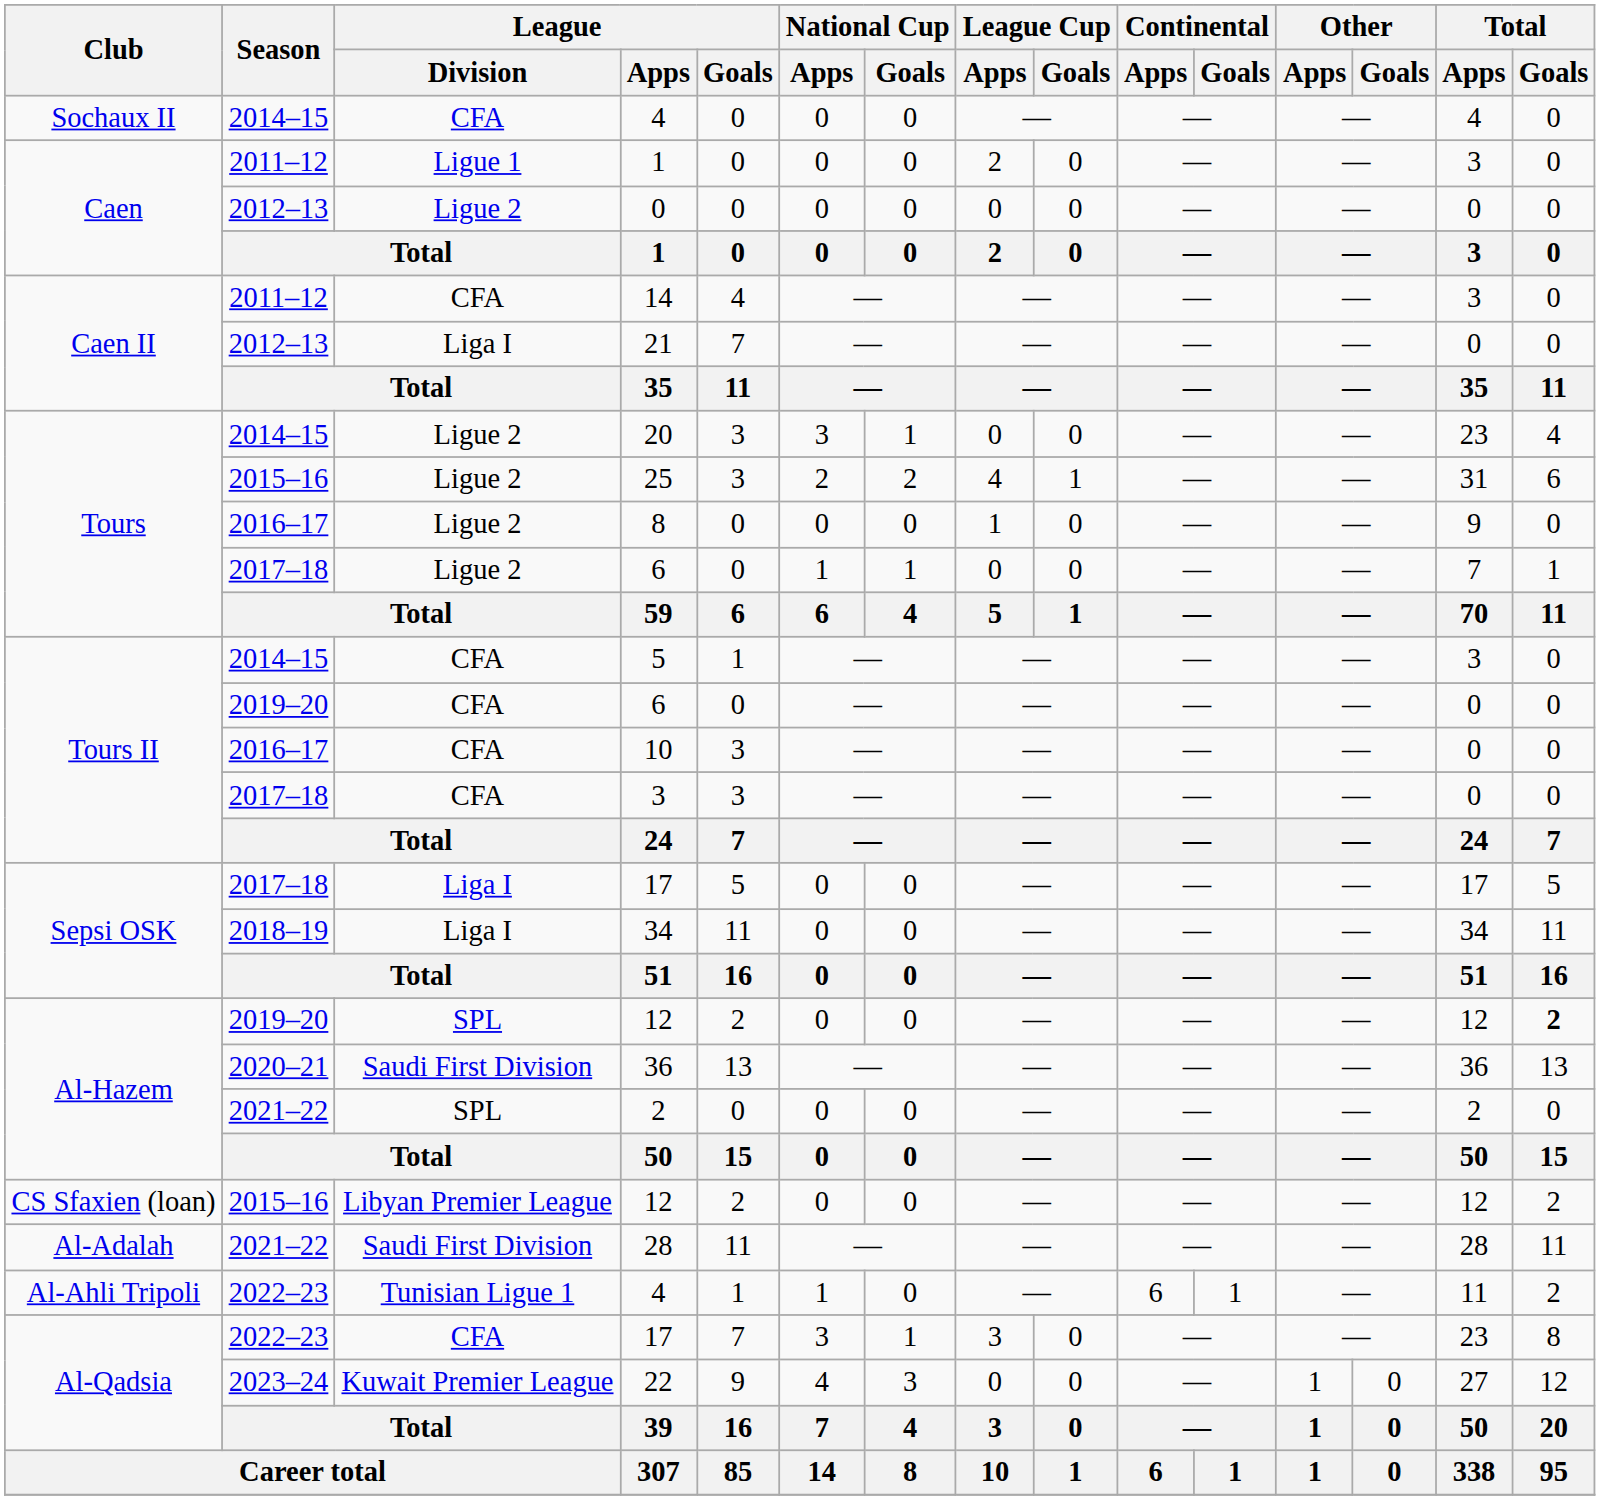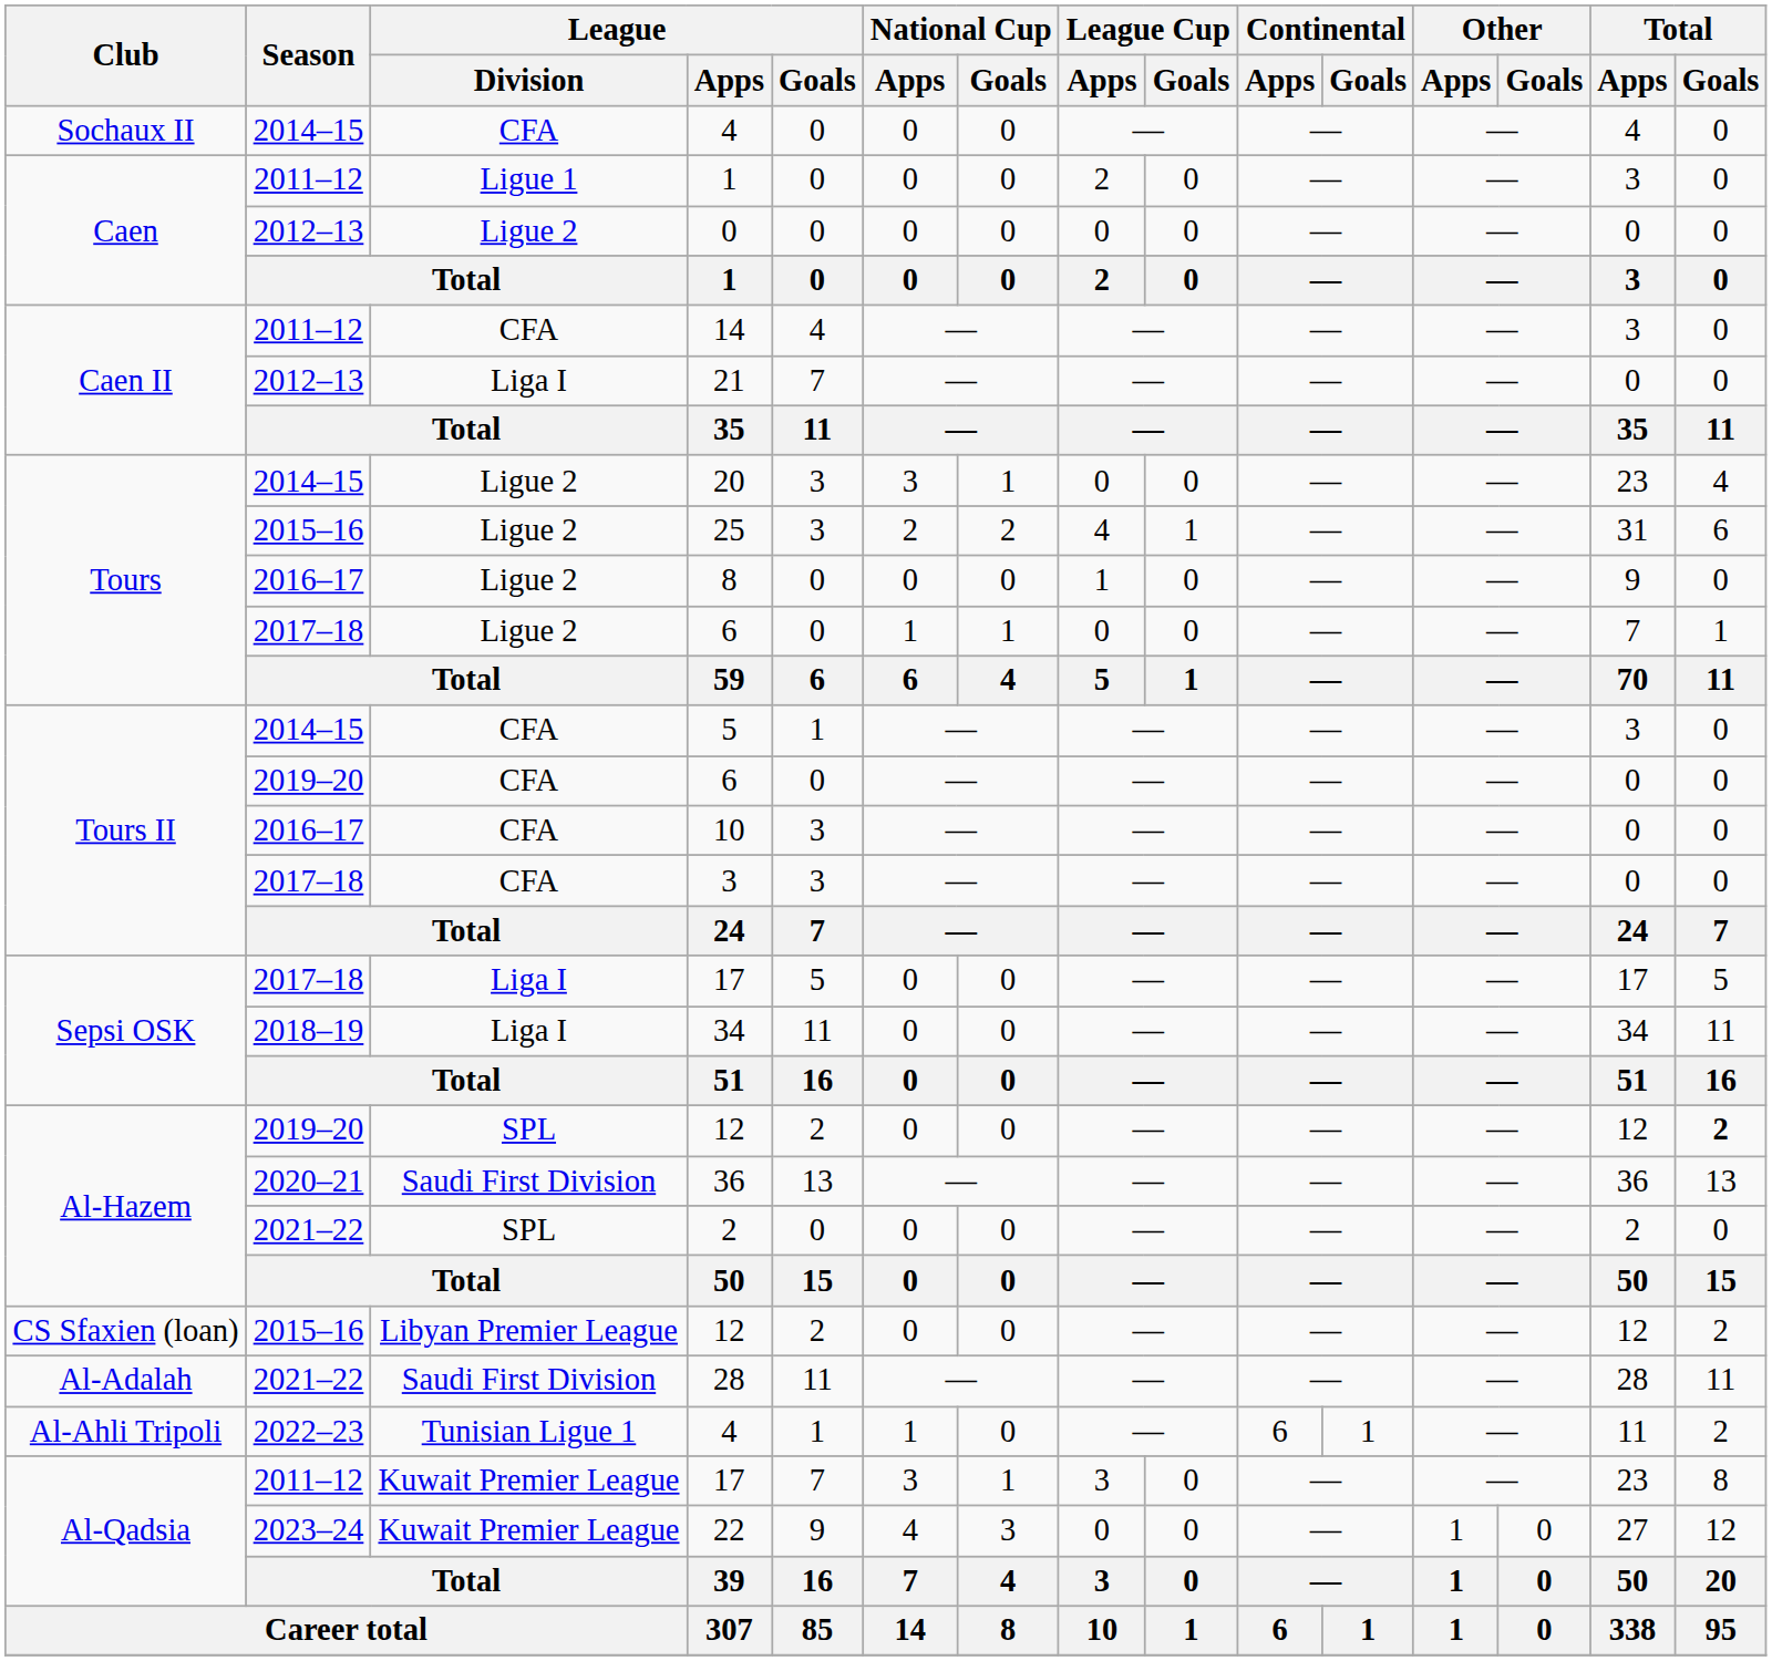Al-Qadsia / 17 | Season: 2022–23 -> 2011–12
Al-Qadsia / 17 | League / Division: CFA -> Kuwait Premier League
